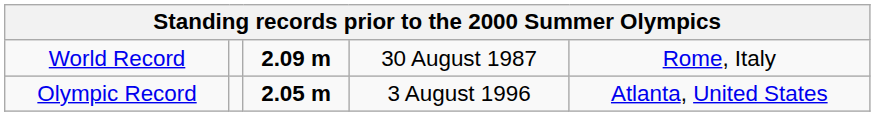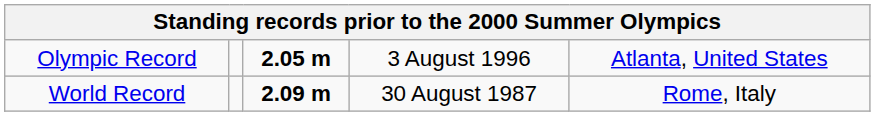rows swapped: World Record <-> Olympic Record
